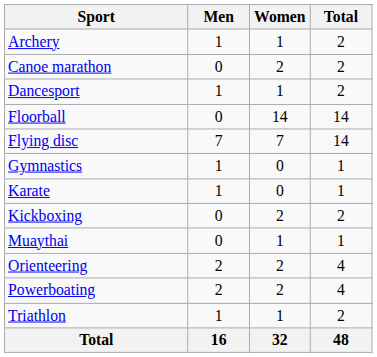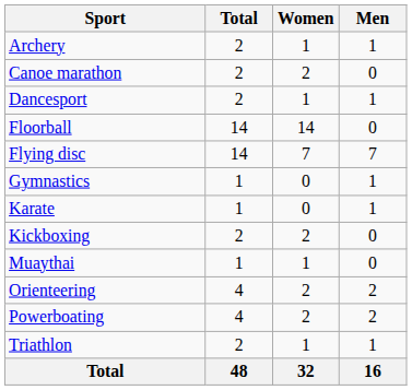columns swapped: Men <-> Total
